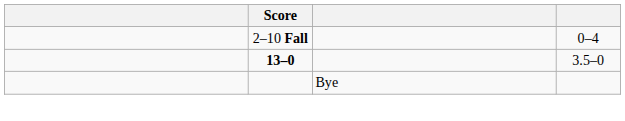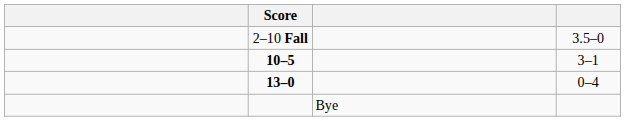2–10 Fall | column 4: 0–4 -> 3.5–0
+ row: 10–5 | 3–1
13–0 | column 4: 3.5–0 -> 0–4
